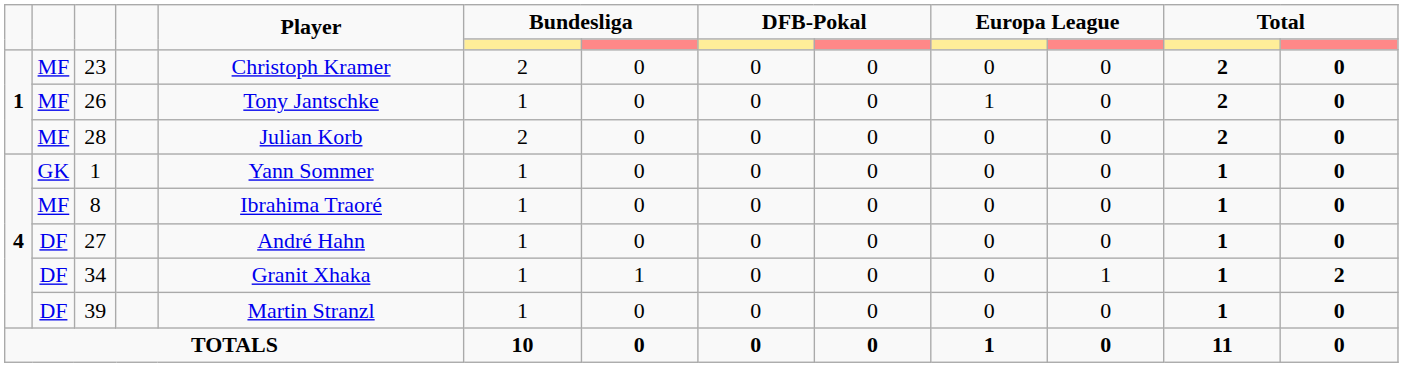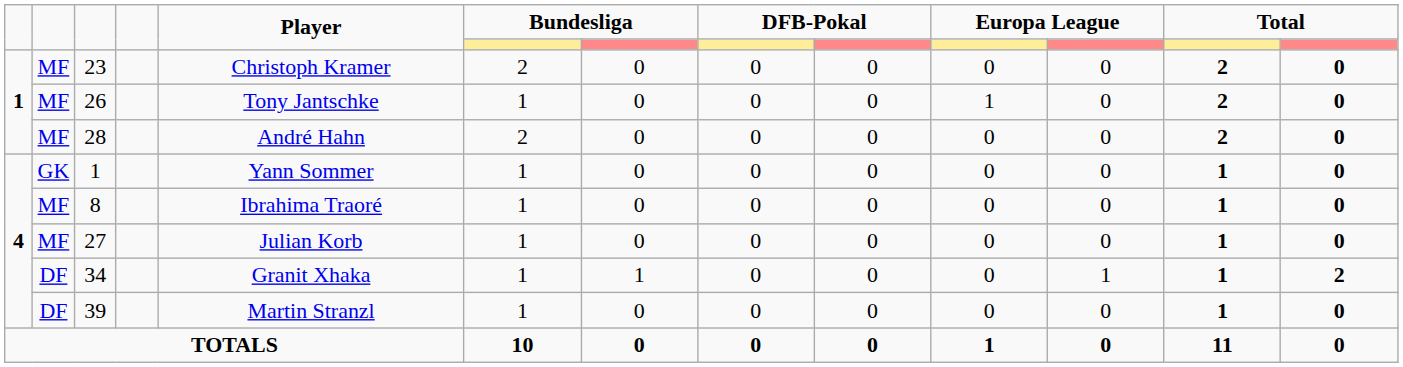28 | Player: Julian Korb -> André Hahn
27 | column 2: DF -> MF
27 | Player: André Hahn -> Julian Korb
